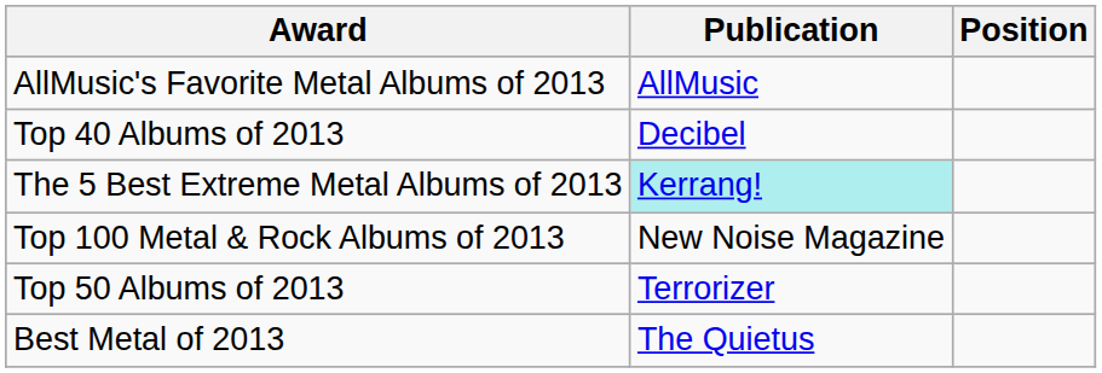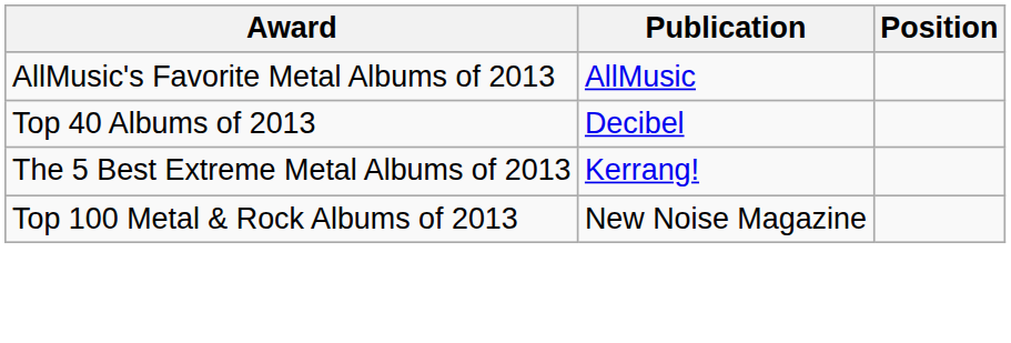The 5 Best Extreme Metal Albums of 2013 | Publication: paleturquoise background -> no background
- row: Top 50 Albums of 2013 | Terrorizer
- row: Best Metal of 2013 | The Quietus
